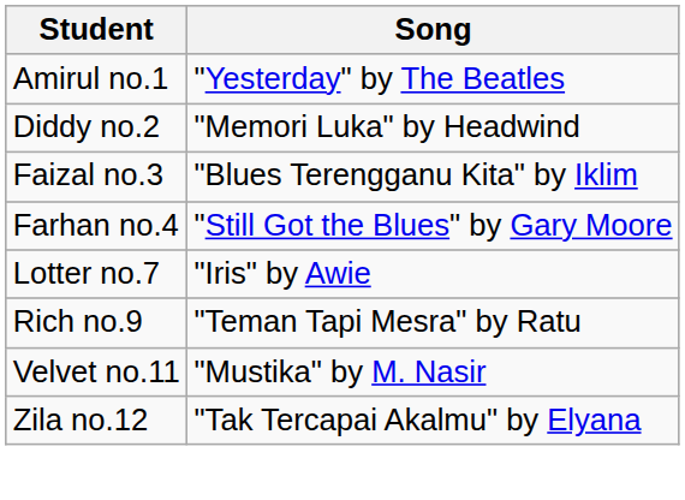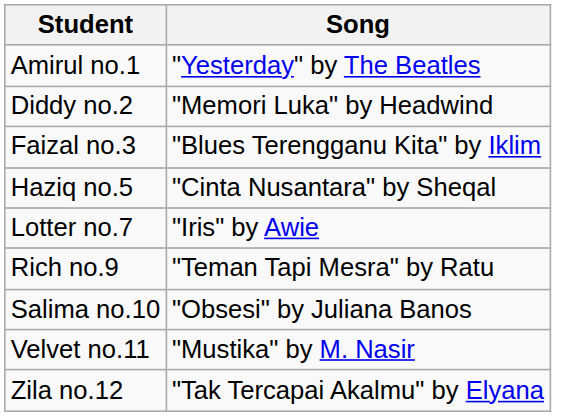- row: Farhan no.4 | "Still Got the Blues" by Gary Moore
+ row: Haziq no.5 | "Cinta Nusantara" by Sheqal
+ row: Salima no.10 | "Obsesi" by Juliana Banos
